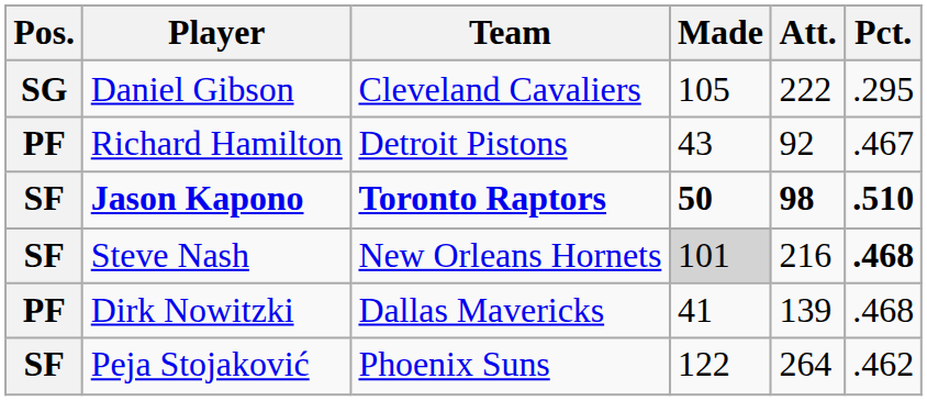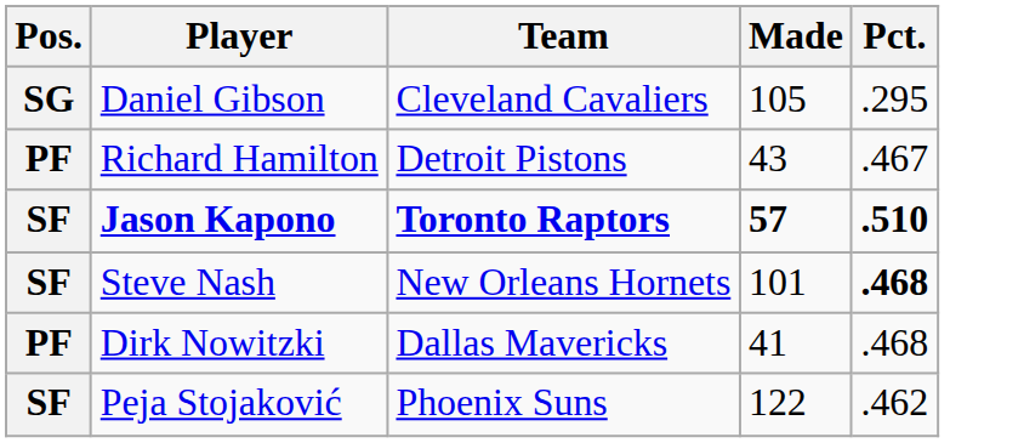- column: Att. | 222 | 92 | 98 | 216 | 139 | 264
Jason Kapono | Made: 50 -> 57
Steve Nash | Made: lightgrey background -> no background
